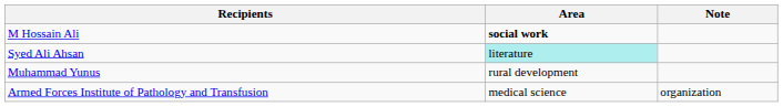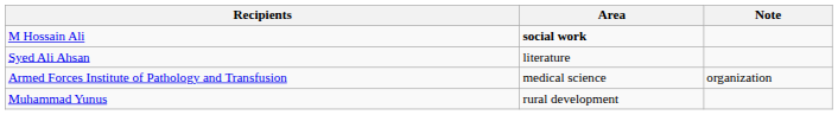Syed Ali Ahsan | Area: paleturquoise background -> no background
rows swapped: Muhammad Yunus <-> Armed Forces Institute of Pathology and Transfusion
